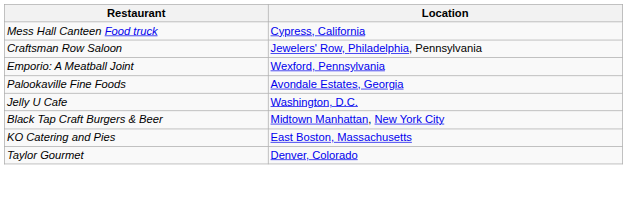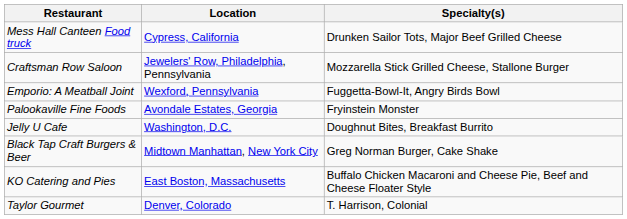+ column: Specialty(s) | Drunken Sailor Tots, Major Beef Grilled Cheese | Mozzarella Stick Grilled Cheese, Stallone Burger | Fuggetta-Bowl-It, Angry Birds Bowl | Fryinstein Monster | Doughnut Bites, Breakfast Burrito | Greg Norman Burger, Cake Shake | Buffalo Chicken Macaroni and Cheese Pie, Beef and Cheese Floater Style | T. Harrison, Colonial
